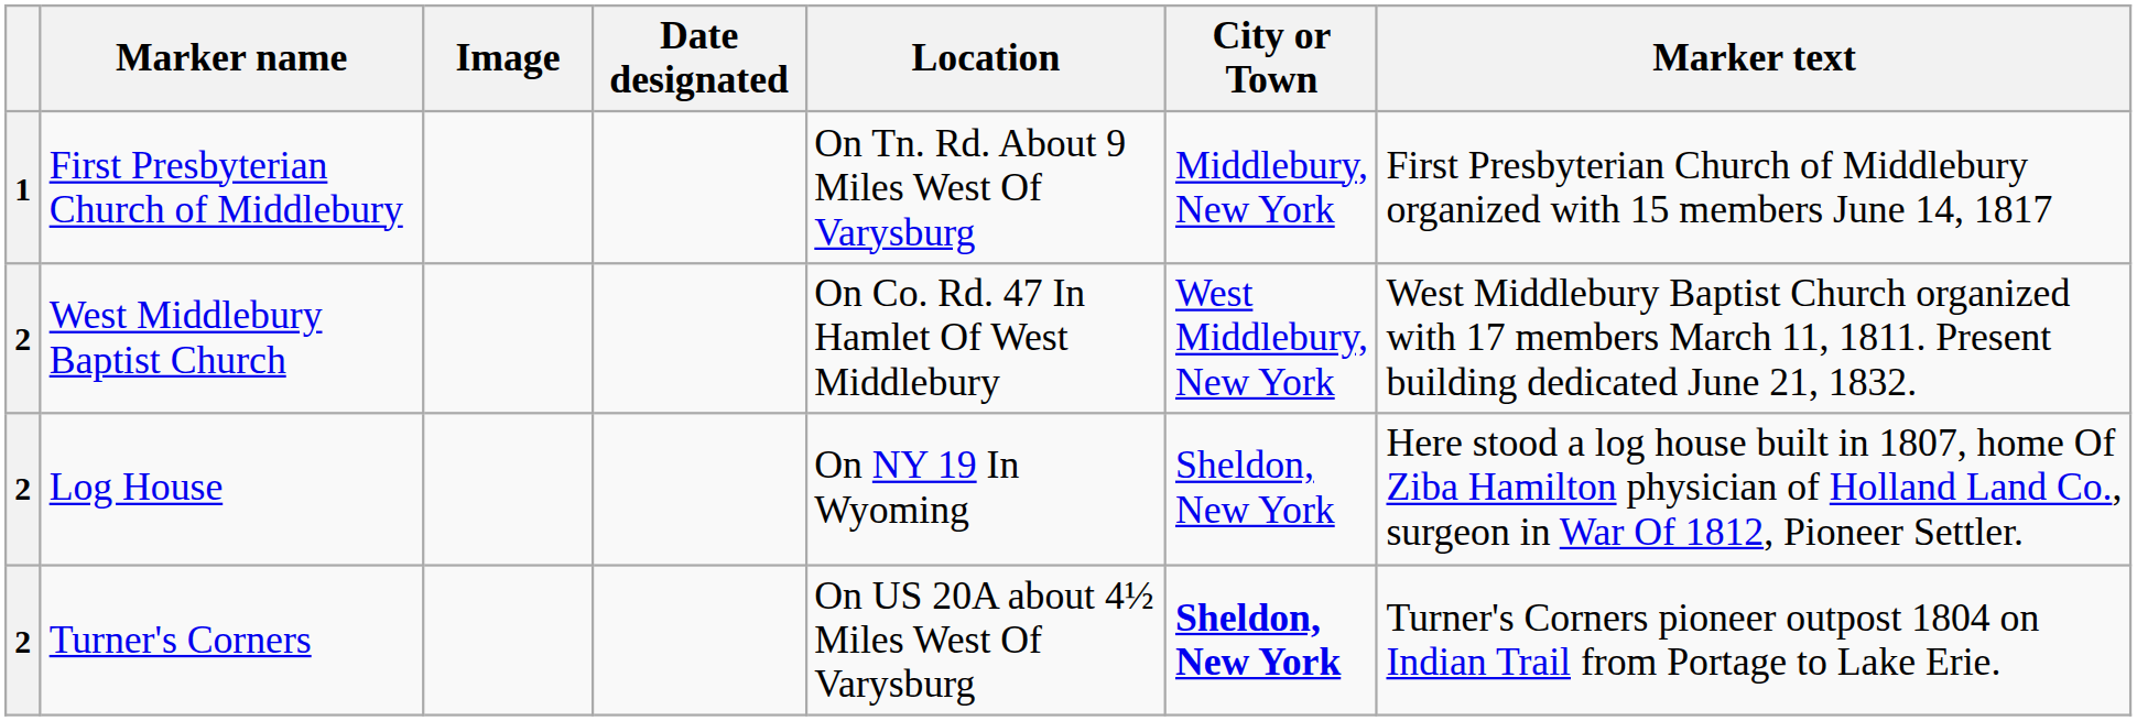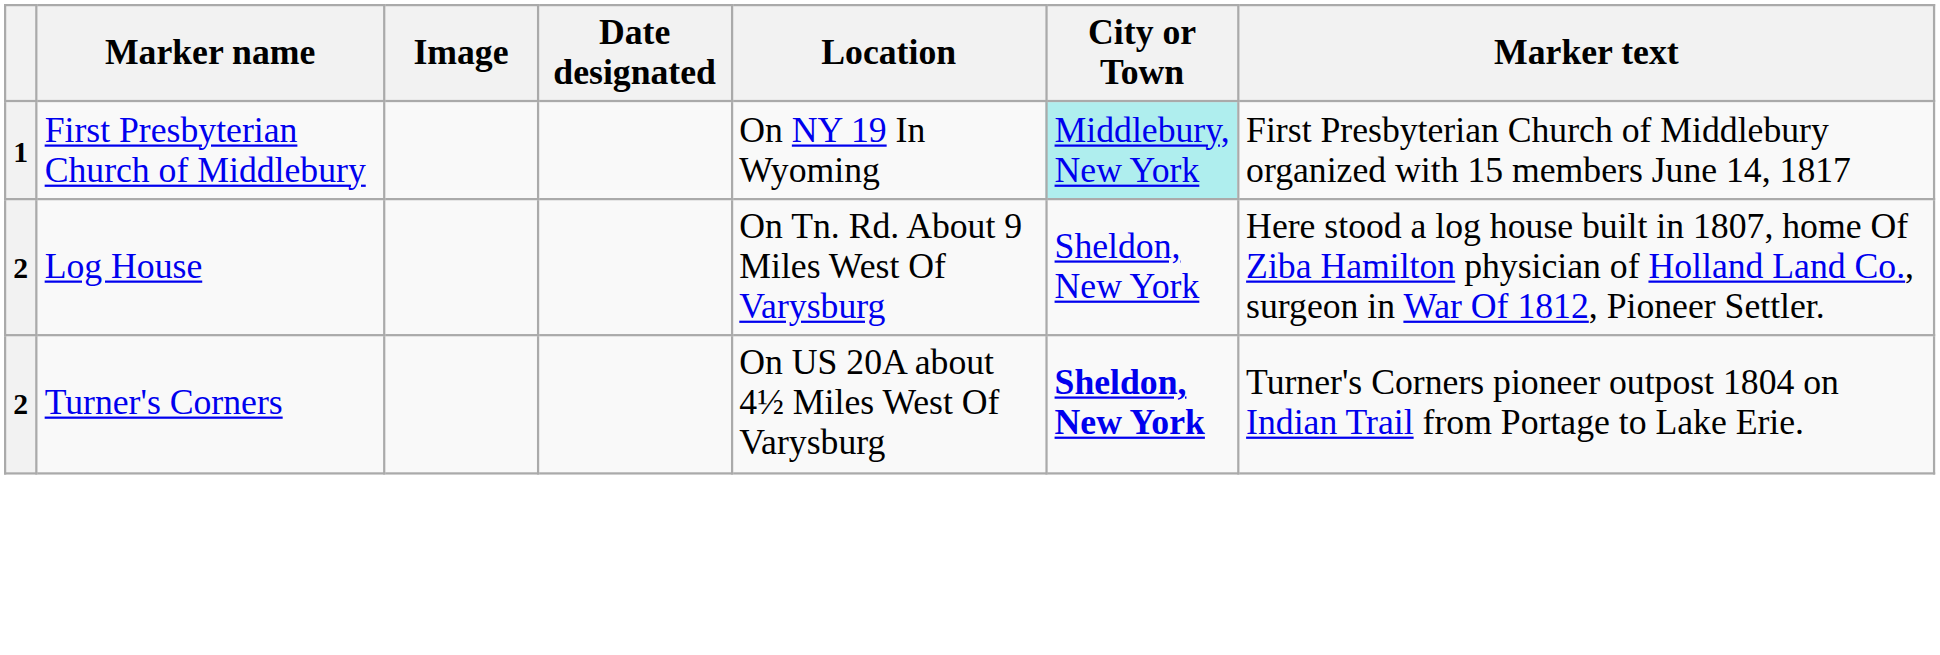First Presbyterian Church of Middlebury | Location: On Tn. Rd. About 9 Miles West Of Varysburg -> On NY 19 In Wyoming
First Presbyterian Church of Middlebury | City or Town: no background -> paleturquoise background
- row: 2 | West Middlebury Baptist Church | On Co. Rd. 47 In Hamlet Of West Middlebury | West Middlebury, New York | West Middlebury Baptist Church organized with 17 members March 11, 1811. Present building dedicated June 21, 1832.
Log House | Location: On NY 19 In Wyoming -> On Tn. Rd. About 9 Miles West Of Varysburg
